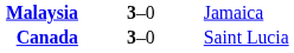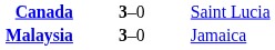rows swapped: Canada <-> Malaysia
